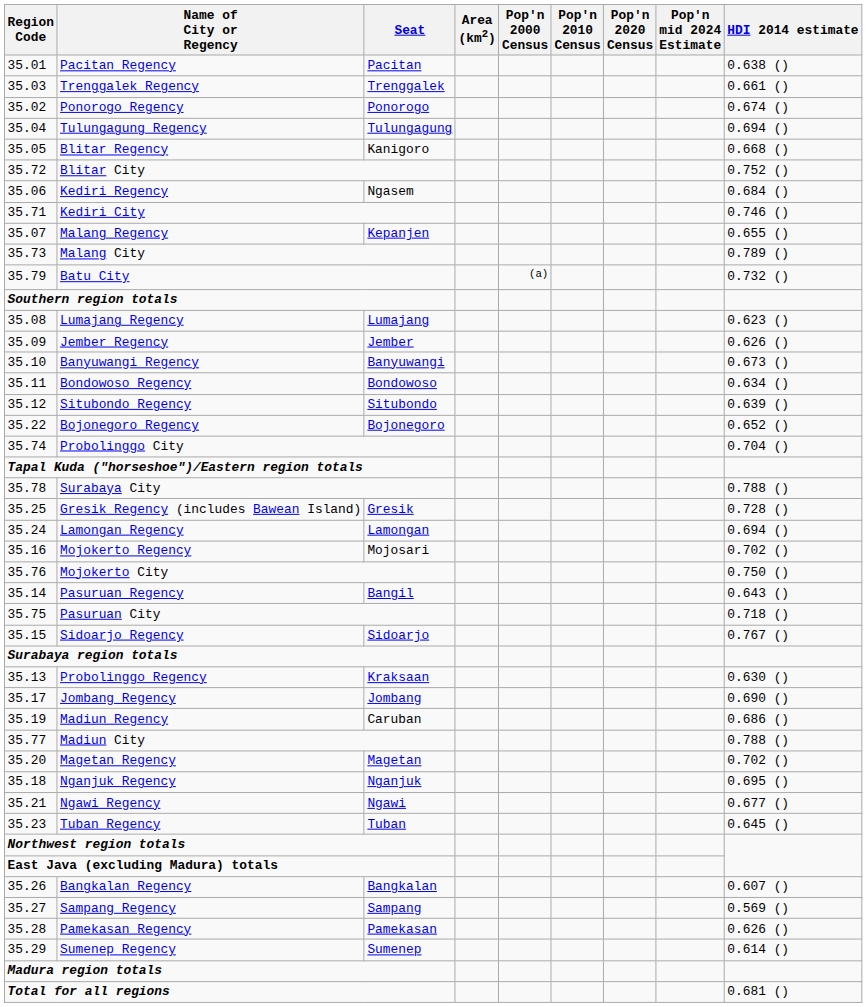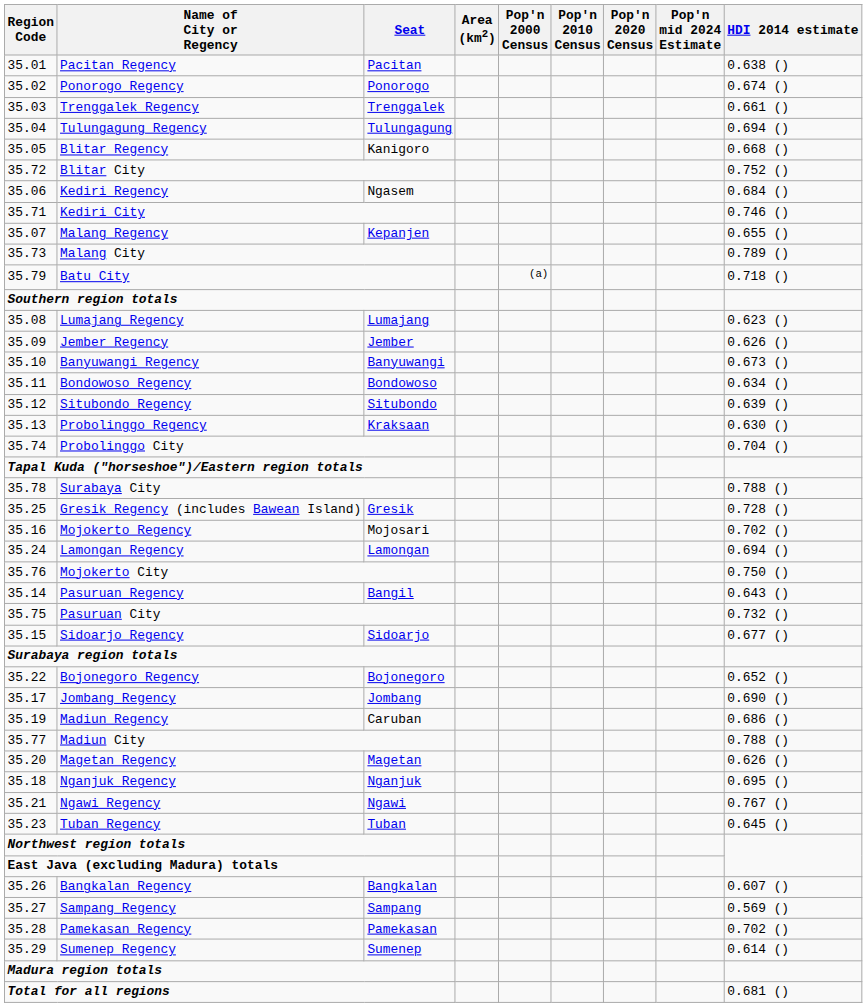rows swapped: Ponorogo Regency <-> Trenggalek Regency
Batu City | HDI 2014 estimate: 0.732 () -> 0.718 ()
rows swapped: Probolinggo Regency <-> Bojonegoro Regency
rows swapped: Lamongan Regency <-> Mojokerto Regency
Pasuruan City | HDI 2014 estimate: 0.718 () -> 0.732 ()
Sidoarjo Regency | HDI 2014 estimate: 0.767 () -> 0.677 ()
Magetan Regency | HDI 2014 estimate: 0.702 () -> 0.626 ()
Ngawi Regency | HDI 2014 estimate: 0.677 () -> 0.767 ()
Pamekasan Regency | HDI 2014 estimate: 0.626 () -> 0.702 ()
